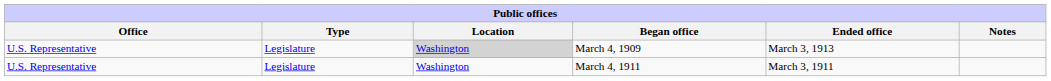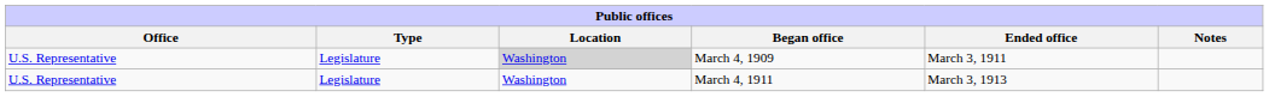March 4, 1909 | Ended office: March 3, 1913 -> March 3, 1911
March 4, 1911 | Ended office: March 3, 1911 -> March 3, 1913
